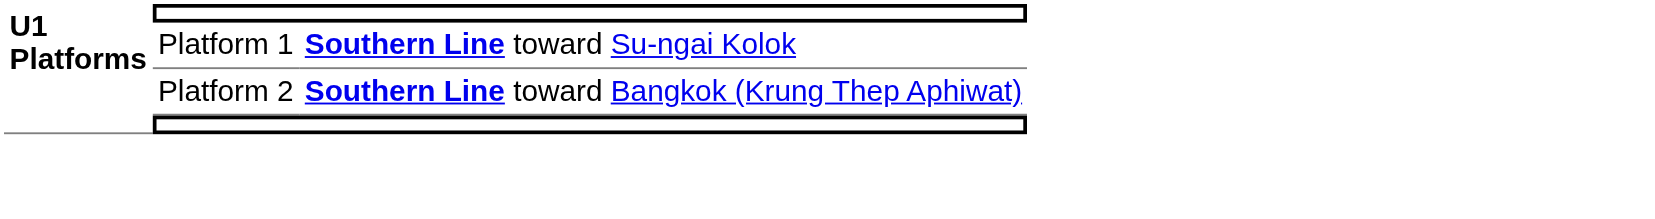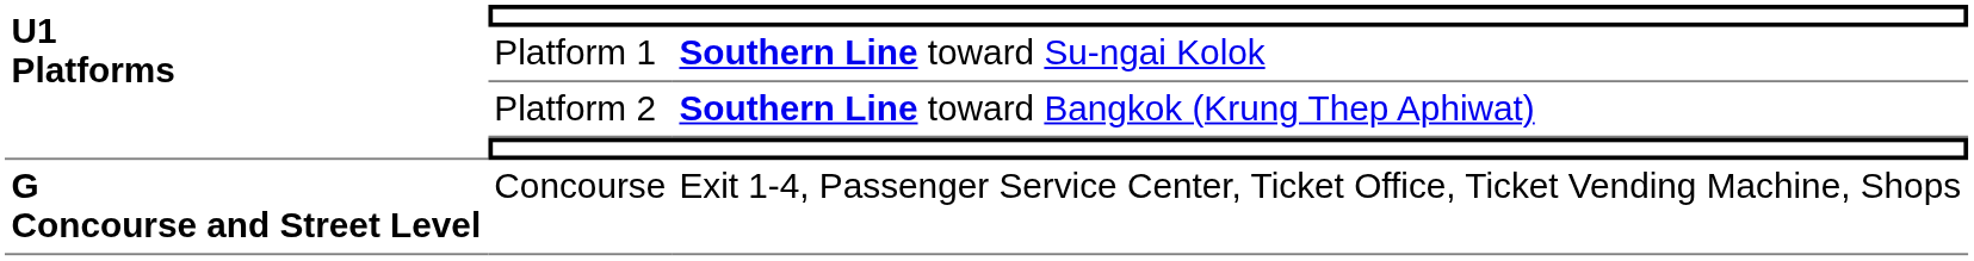+ row: G Concourse and Street Level | Concourse | Exit 1-4, Passenger Service Center, Ticket Office, Ticket Vending Machine, Shops
